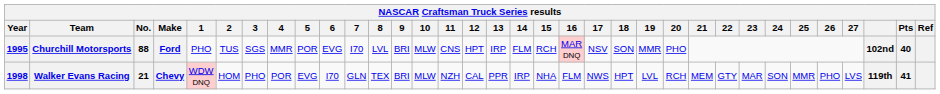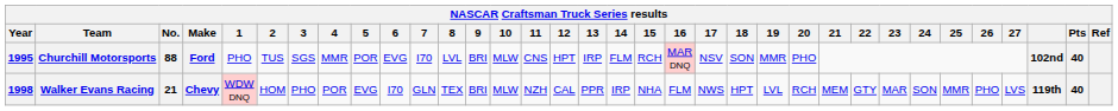Walker Evans Racing | Pts: 41 -> 40
